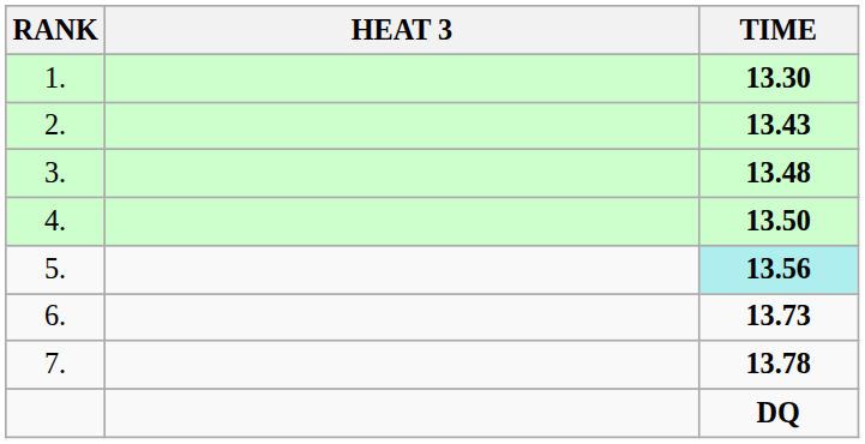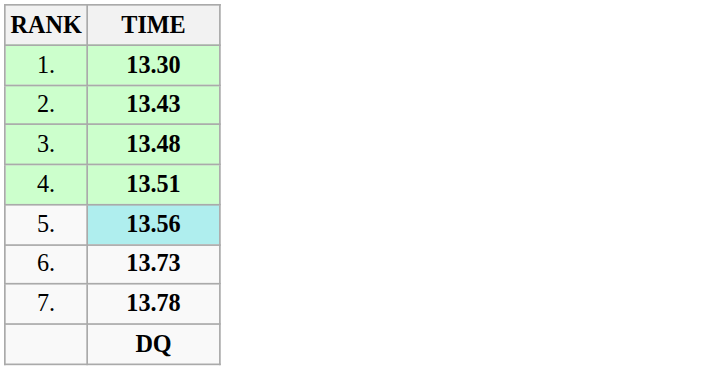- column: HEAT 3
4. | TIME: 13.50 -> 13.51
